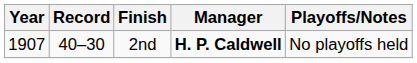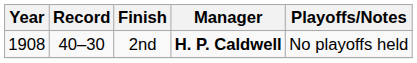2nd | Year: 1907 -> 1908
